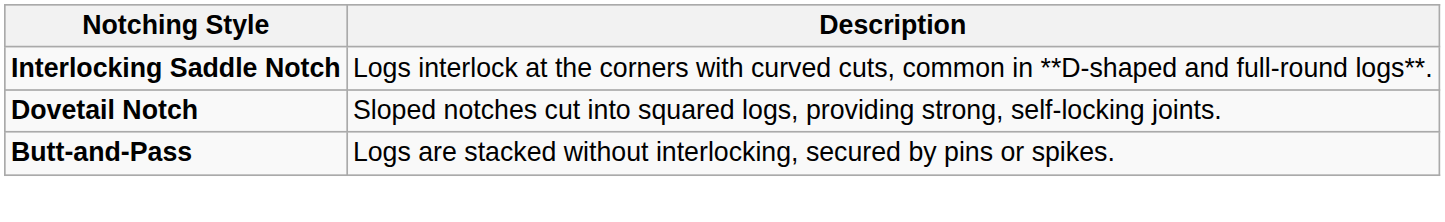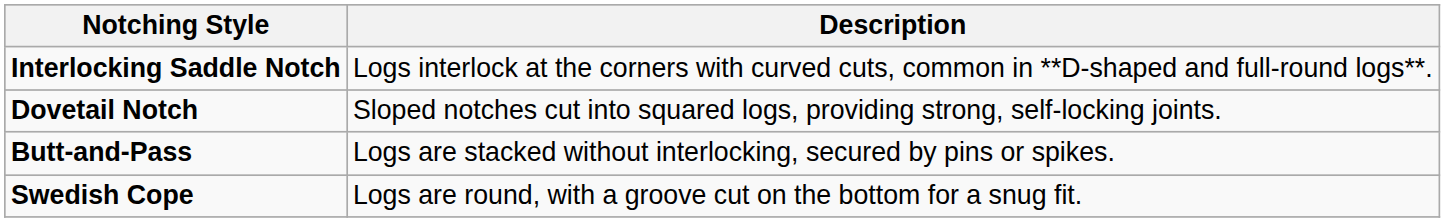+ row: Swedish Cope | Logs are round, with a groove cut on the bottom for a snug fit.
